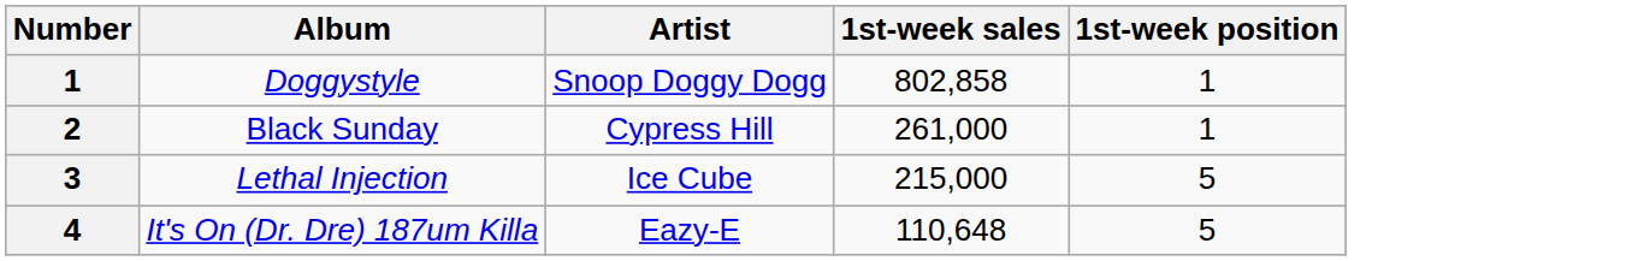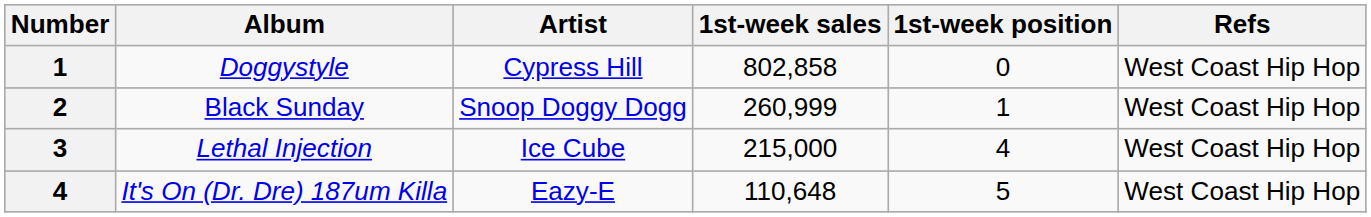+ column: Refs | West Coast Hip Hop | West Coast Hip Hop | West Coast Hip Hop | West Coast Hip Hop
Doggystyle | Artist: Snoop Doggy Dogg -> Cypress Hill
Doggystyle | 1st-week position: 1 -> 0
Black Sunday | Artist: Cypress Hill -> Snoop Doggy Dogg
Black Sunday | 1st-week sales: 261,000 -> 260,999
Lethal Injection | 1st-week position: 5 -> 4
